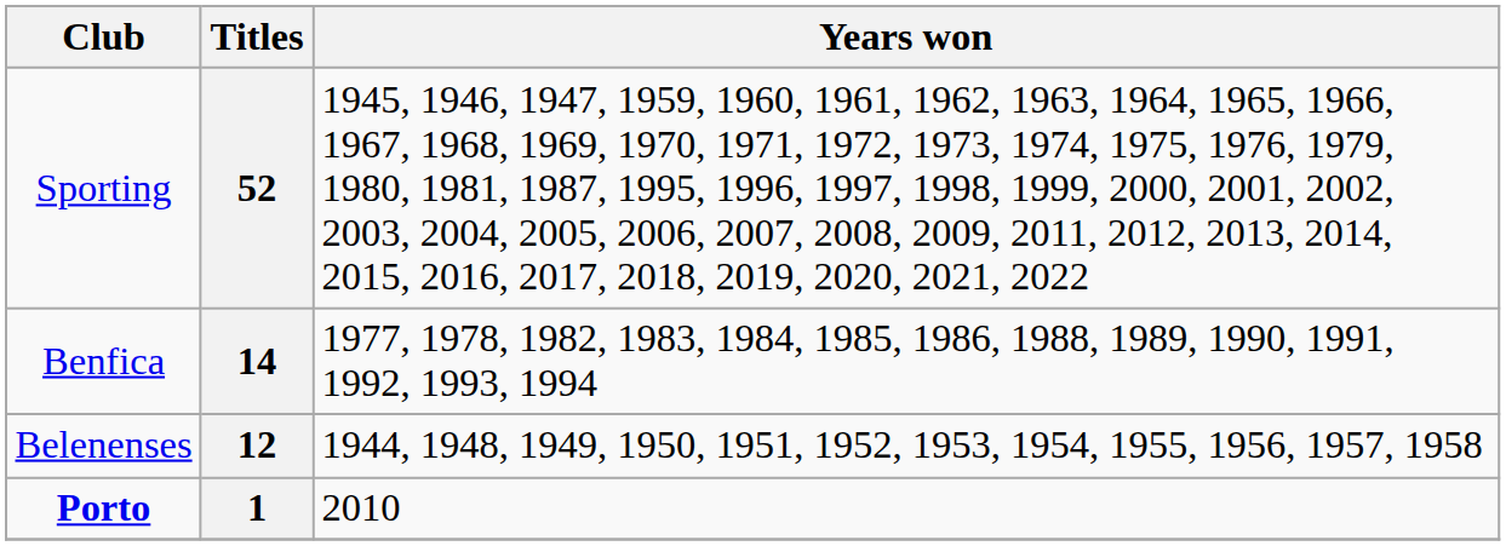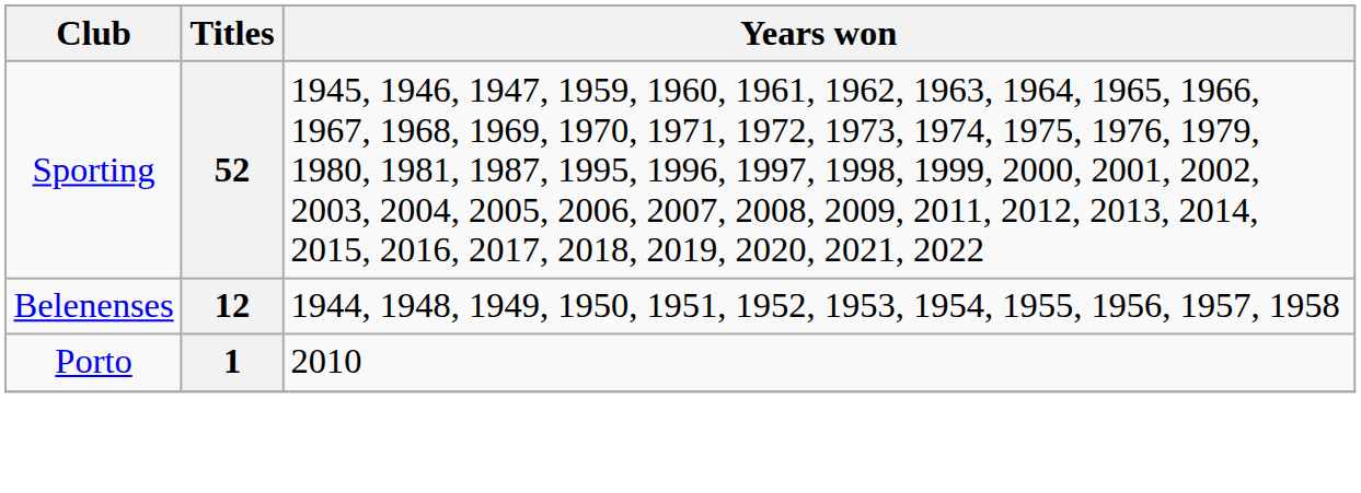- row: Benfica | 14 | 1977, 1978, 1982, 1983, 1984, 1985, 1986, 1988, 1989, 1990, 1991, 1992, 1993, 1994
1 | Club: bold -> normal
